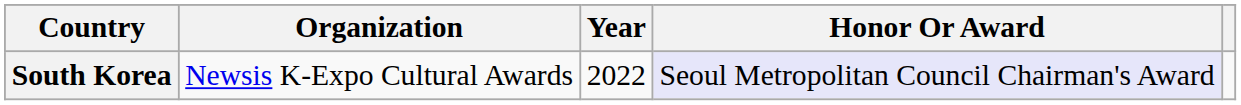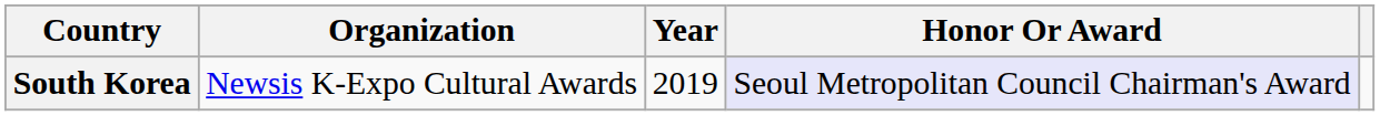South Korea | Year: 2022 -> 2019
